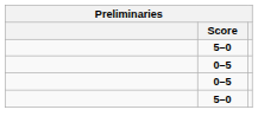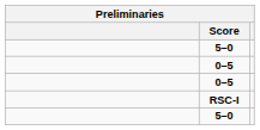+ row: RSC-I
